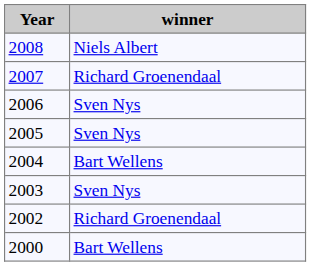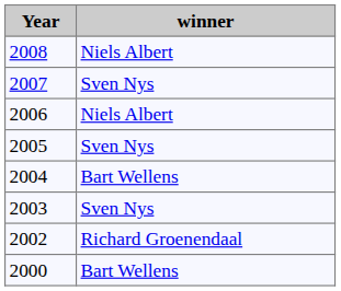2007 | winner: Richard Groenendaal -> Sven Nys
2006 | winner: Sven Nys -> Niels Albert
